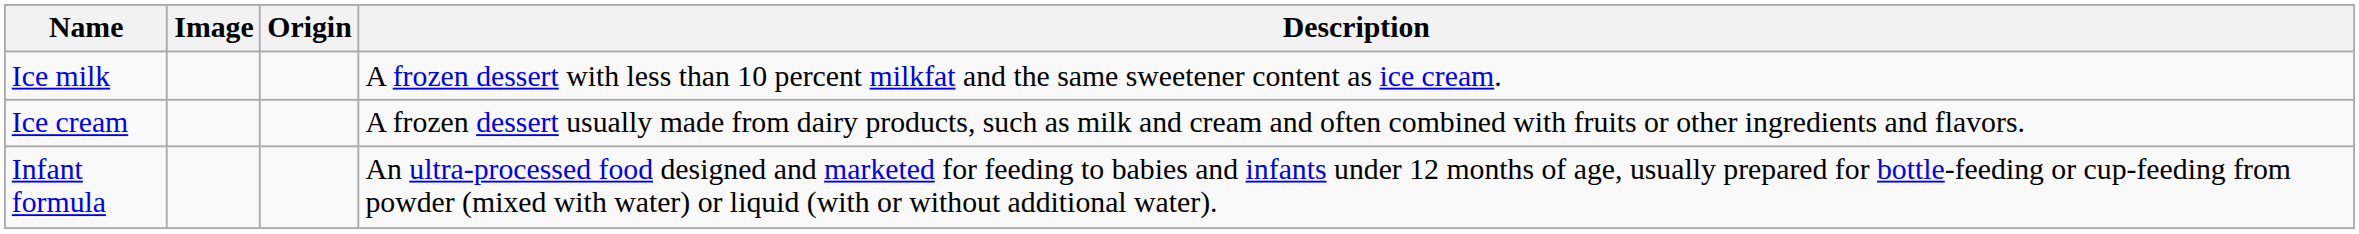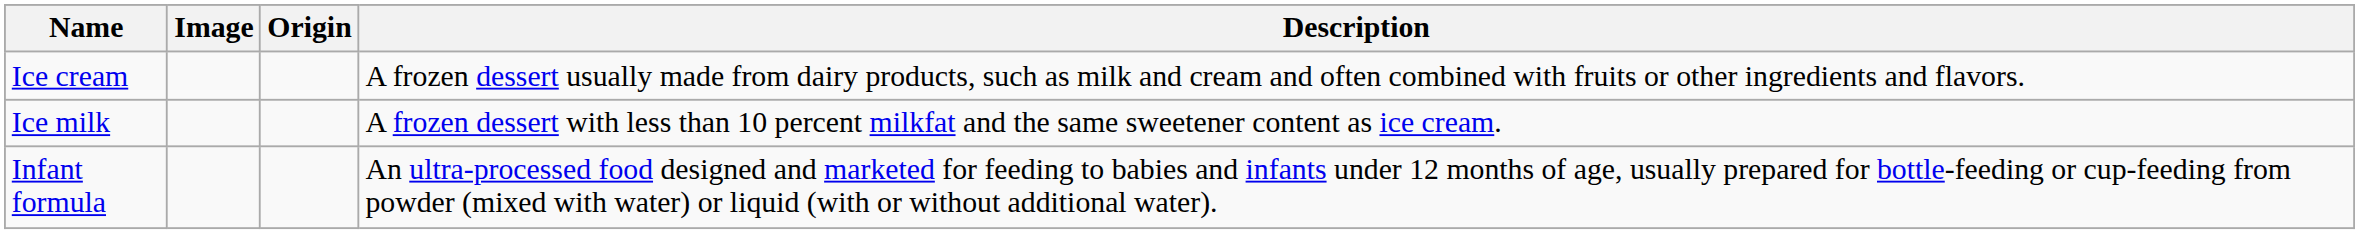rows swapped: Ice cream <-> Ice milk
